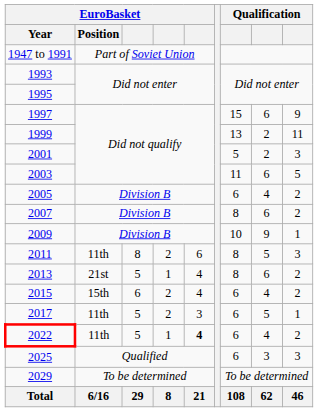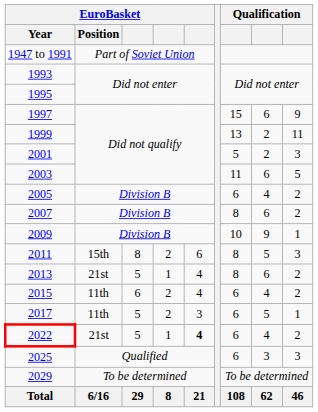2011 | EuroBasket / Position: 11th -> 15th
2015 | EuroBasket / Position: 15th -> 11th
2022 | EuroBasket / Position: 11th -> 21st
